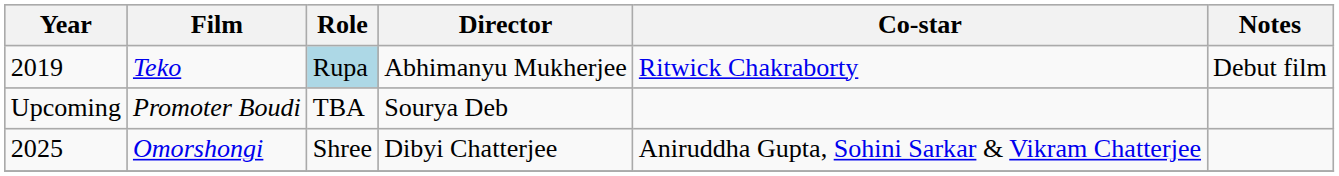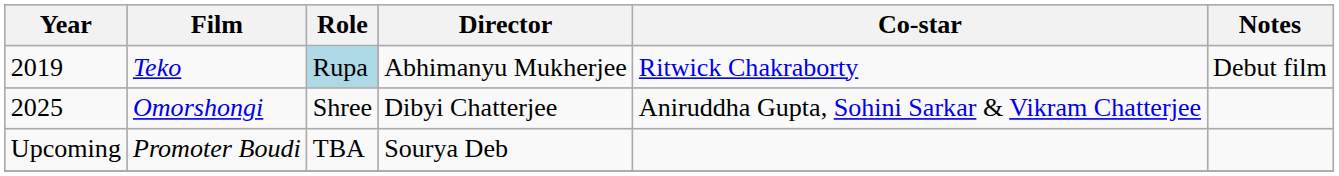rows swapped: Omorshongi <-> Promoter Boudi
